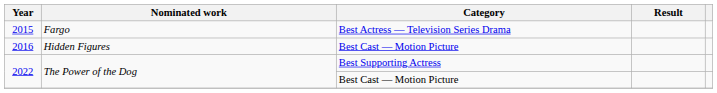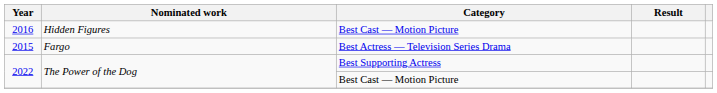rows swapped: 2015 <-> 2016
